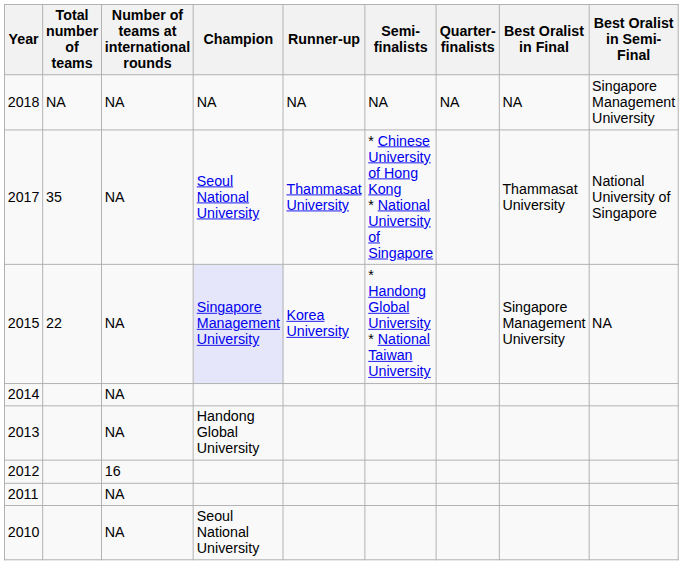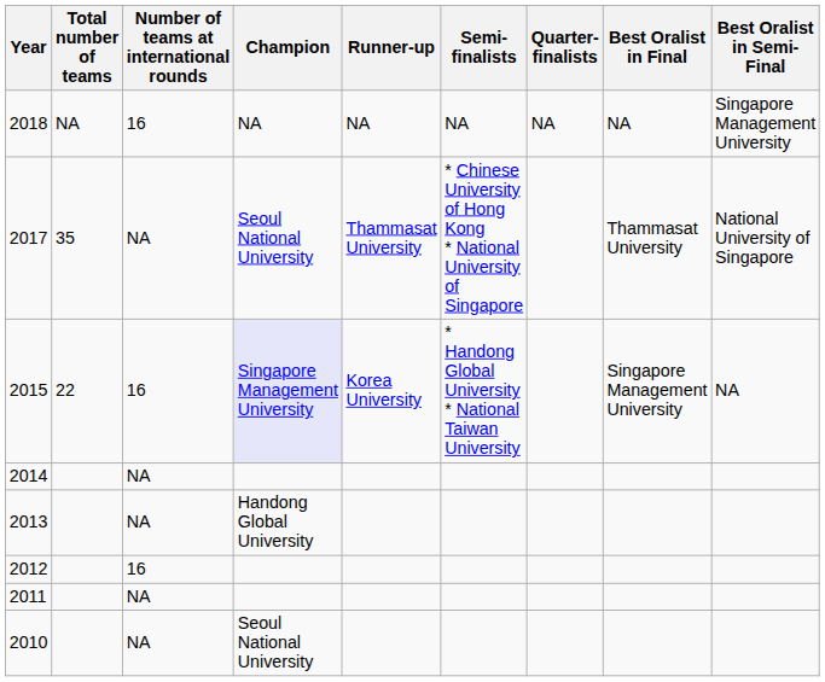2018 | Number of teams at international rounds: NA -> 16
2015 | Number of teams at international rounds: NA -> 16
